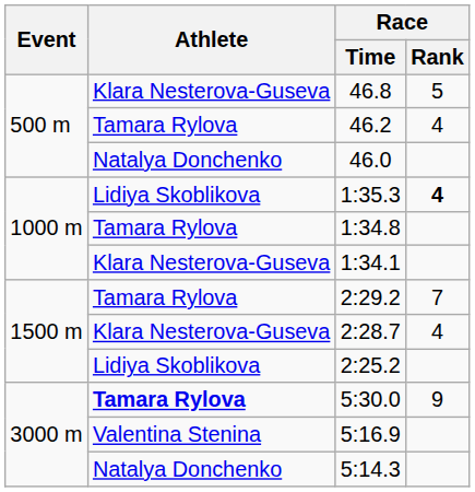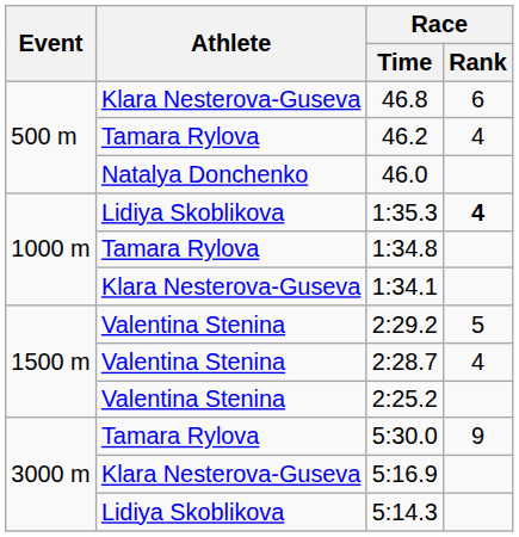46.8 | Race / Rank: 5 -> 6
2:29.2 | Athlete: Tamara Rylova -> Valentina Stenina
2:29.2 | Race / Rank: 7 -> 5
2:28.7 | Athlete: Klara Nesterova-Guseva -> Valentina Stenina
2:25.2 | Athlete: Lidiya Skoblikova -> Valentina Stenina
5:30.0 | Athlete: bold -> normal
5:16.9 | Athlete: Valentina Stenina -> Klara Nesterova-Guseva
5:14.3 | Athlete: Natalya Donchenko -> Lidiya Skoblikova
